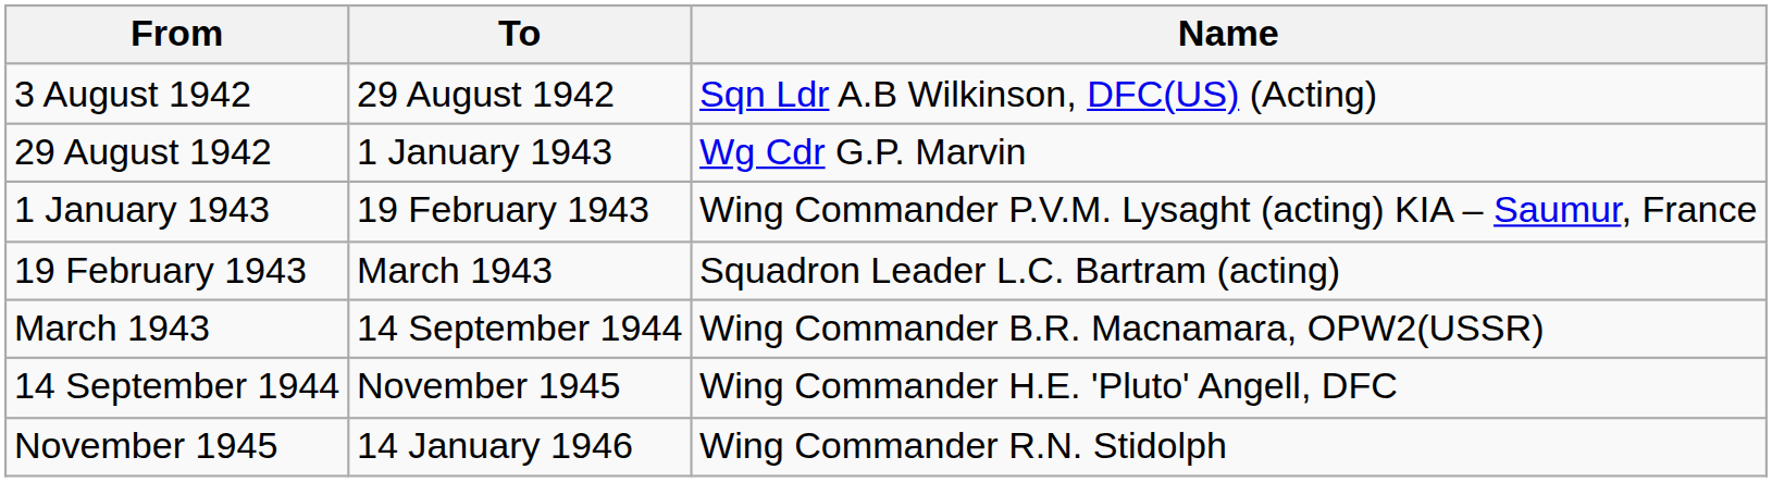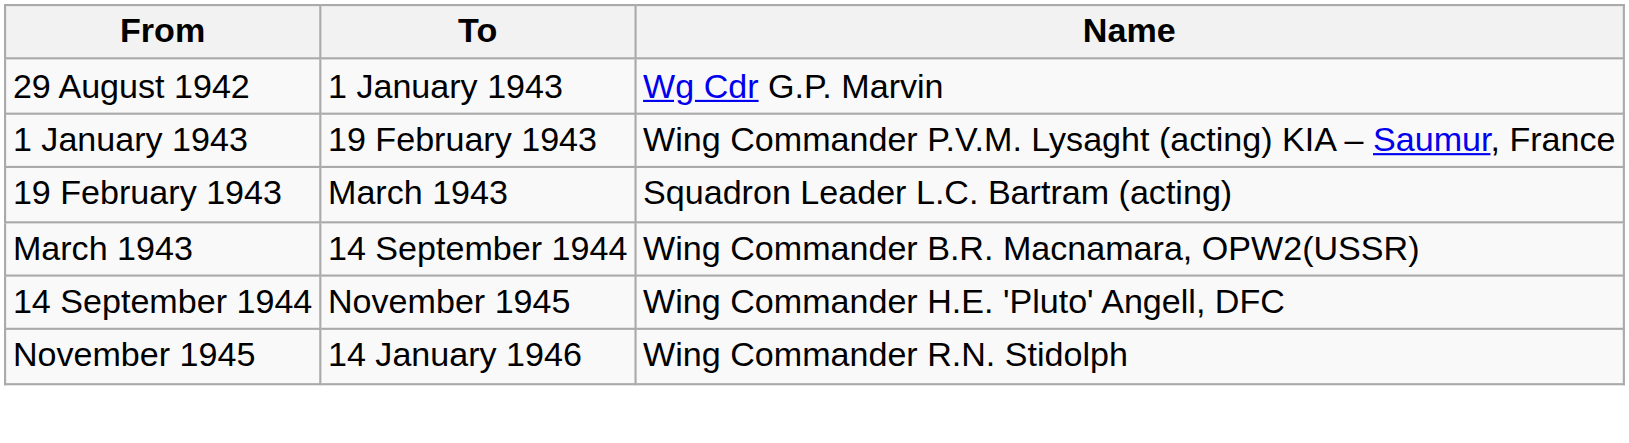- row: 3 August 1942 | 29 August 1942 | Sqn Ldr A.B Wilkinson, DFC(US) (Acting)
